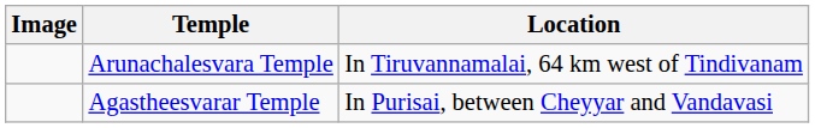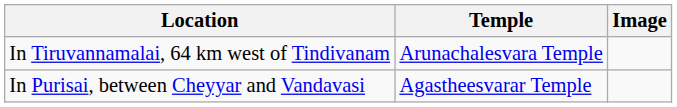columns swapped: Image <-> Location
